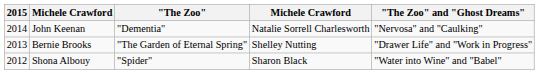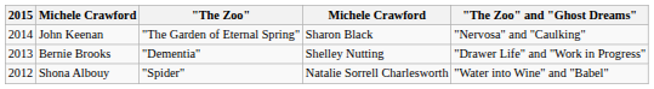John Keenan | "The Zoo": "Dementia" -> "The Garden of Eternal Spring"
John Keenan | column 4: Natalie Sorrell Charlesworth -> Sharon Black
Bernie Brooks | "The Zoo": "The Garden of Eternal Spring" -> "Dementia"
Shona Albouy | column 4: Sharon Black -> Natalie Sorrell Charlesworth
